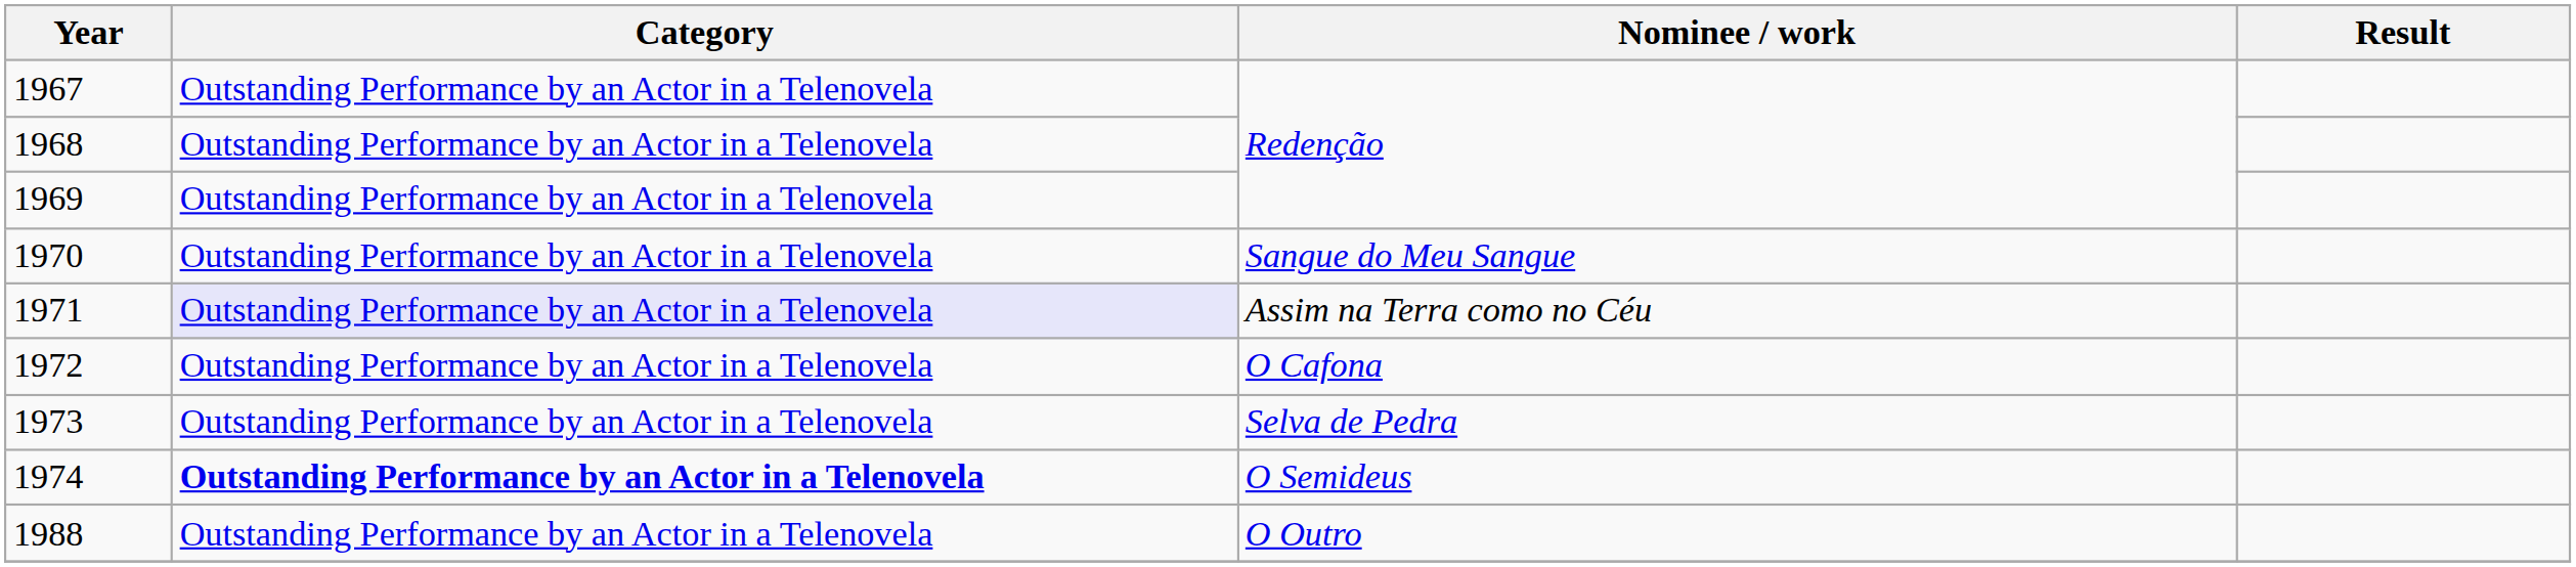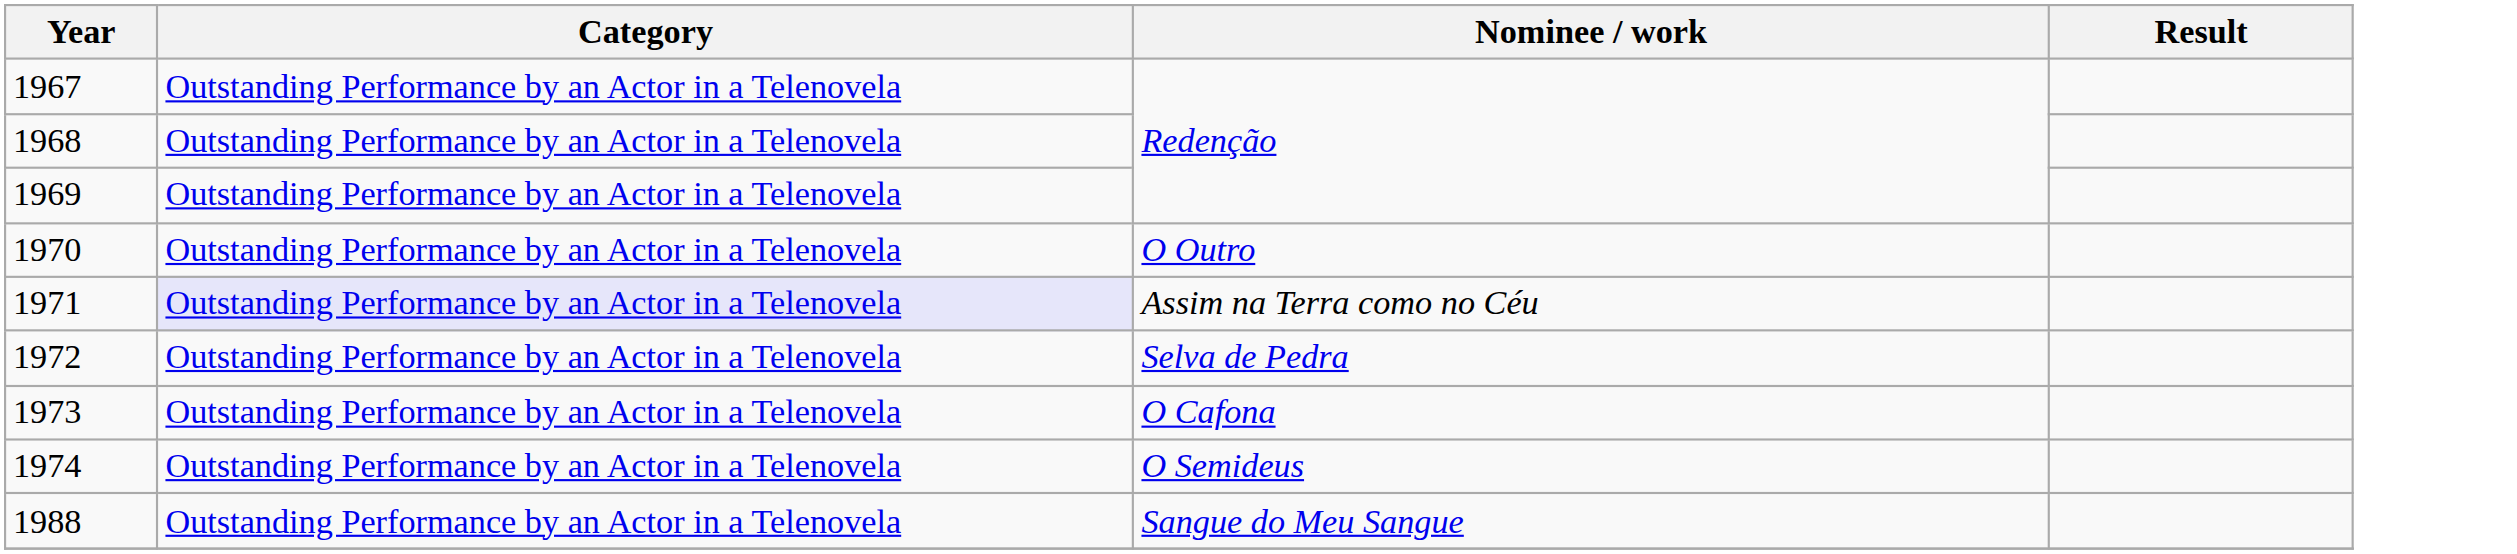1970 | Nominee / work: Sangue do Meu Sangue -> O Outro
1972 | Nominee / work: O Cafona -> Selva de Pedra
1973 | Nominee / work: Selva de Pedra -> O Cafona
1974 | Category: bold -> normal
1988 | Nominee / work: O Outro -> Sangue do Meu Sangue
